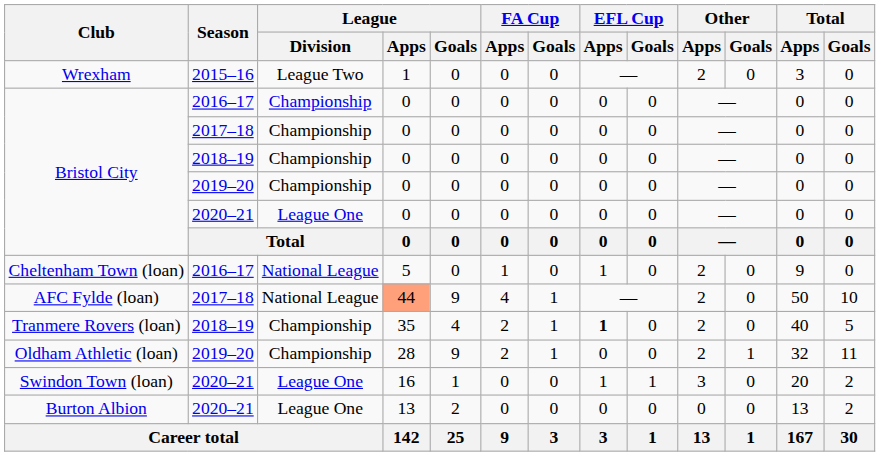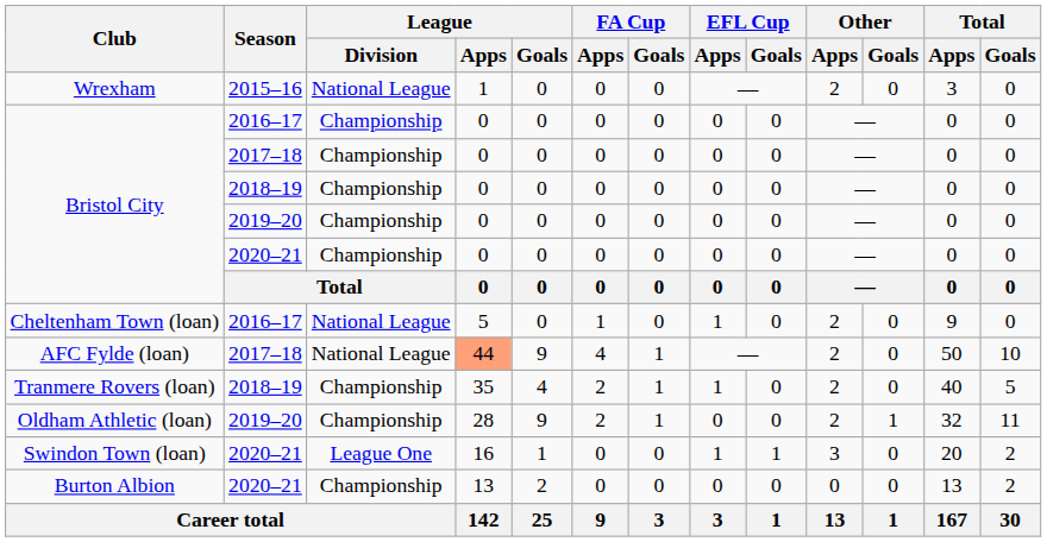Wrexham | League / Division: League Two -> National League
Bristol City / 2020–21 | League / Division: League One -> Championship
Tranmere Rovers (loan) | EFL Cup / Apps: bold -> normal
Burton Albion | League / Division: League One -> Championship
